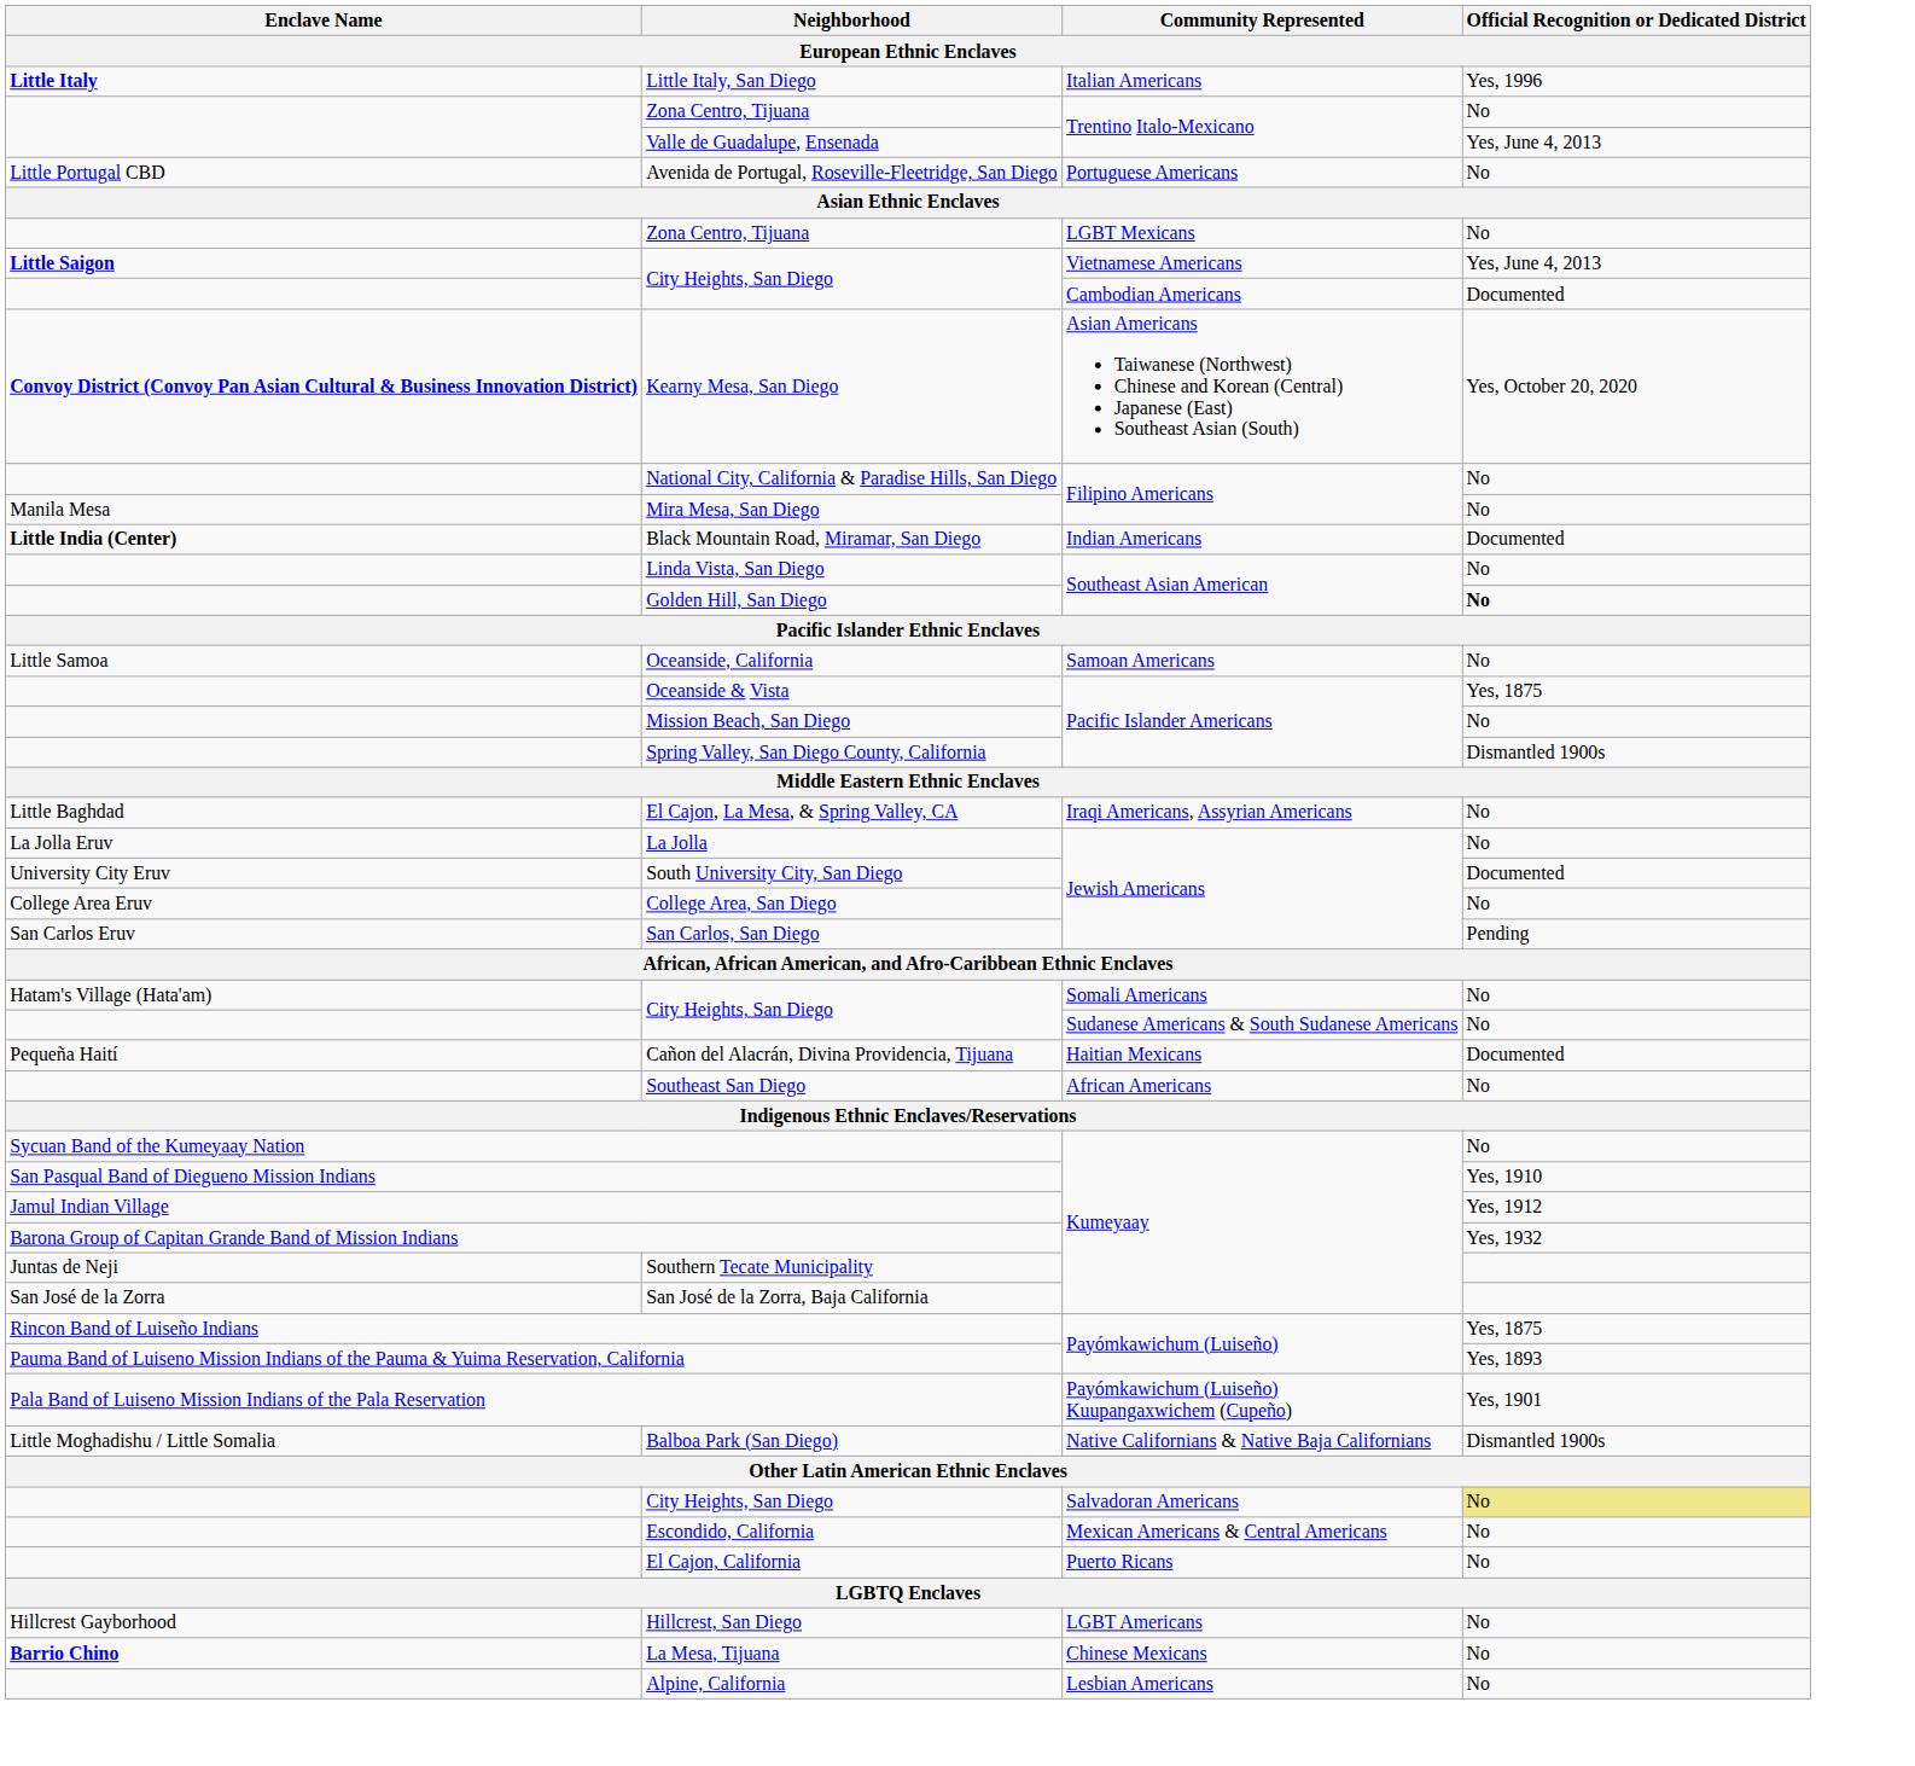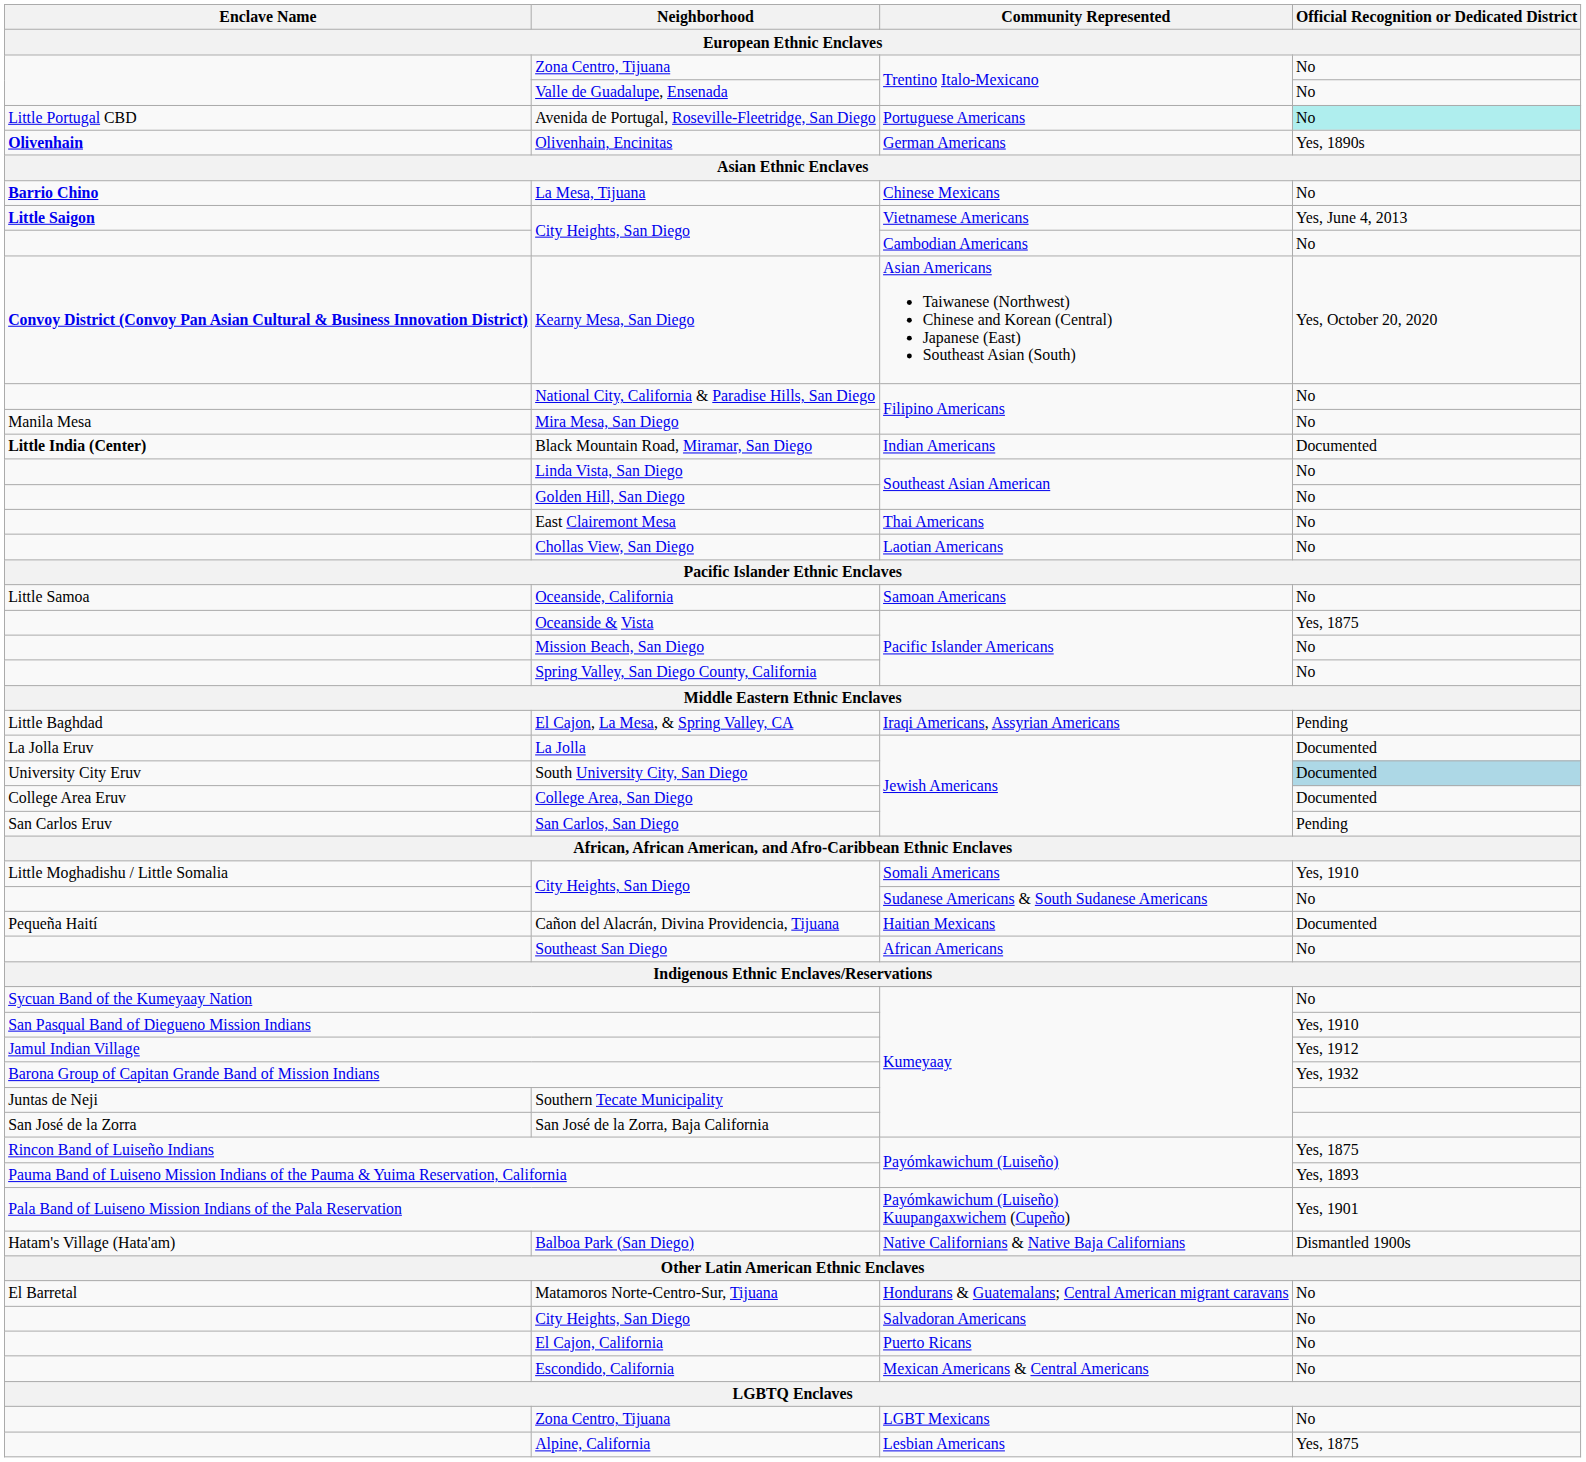- row: Little Italy | Little Italy, San Diego | Italian Americans | Yes, 1996
Valle de Guadalupe, Ensenada | Official Recognition or Dedicated District: Yes, June 4, 2013 -> No
Avenida de Portugal, Roseville-Fleetridge, San Diego | Official Recognition or Dedicated District: no background -> paleturquoise background
+ row: Olivenhain | Olivenhain, Encinitas | German Americans | Yes, 1890s
rows swapped: La Mesa, Tijuana <-> Zona Centro, Tijuana / LGBT Mexicans
City Heights, San Diego / Cambodian Americans | Official Recognition or Dedicated District: Documented -> No
Golden Hill, San Diego | Official Recognition or Dedicated District: bold -> normal
+ row: East Clairemont Mesa | Thai Americans | No
+ row: Chollas View, San Diego | Laotian Americans | No
Spring Valley, San Diego County, California | Official Recognition or Dedicated District: Dismantled 1900s -> No
El Cajon, La Mesa, & Spring Valley, CA | Official Recognition or Dedicated District: No -> Pending
La Jolla | Official Recognition or Dedicated District: No -> Documented
South University City, San Diego | Official Recognition or Dedicated District: no background -> lightblue background
College Area, San Diego | Official Recognition or Dedicated District: No -> Documented
City Heights, San Diego / Somali Americans | Enclave Name: Hatam's Village (Hata'am) -> Little Moghadishu / Little Somalia
City Heights, San Diego / Somali Americans | Official Recognition or Dedicated District: No -> Yes, 1910
Balboa Park (San Diego) | Enclave Name: Little Moghadishu / Little Somalia -> Hatam's Village (Hata'am)
+ row: El Barretal | Matamoros Norte-Centro-Sur, Tijuana | Hondurans & Guatemalans; Central American migrant caravans | No
City Heights, San Diego / Salvadoran Americans | Official Recognition or Dedicated District: khaki background -> no background
rows swapped: Escondido, California <-> El Cajon, California
- row: Hillcrest Gayborhood | Hillcrest, San Diego | LGBT Americans | No
Alpine, California | Official Recognition or Dedicated District: No -> Yes, 1875
